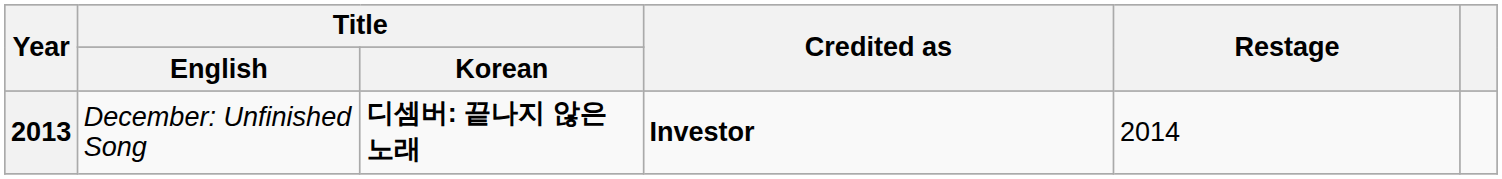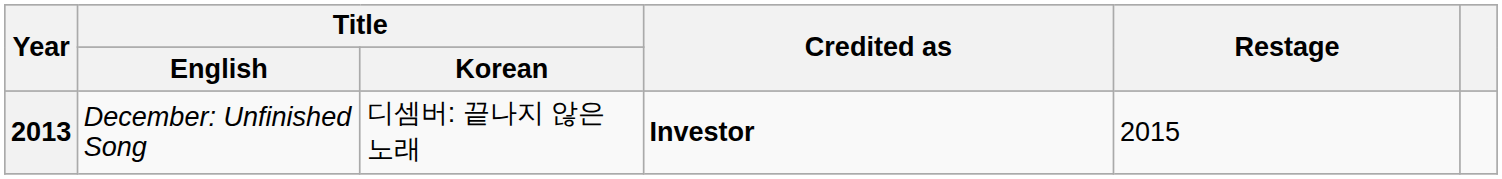2013 | Title / Korean: bold -> normal
2013 | Restage: 2014 -> 2015
